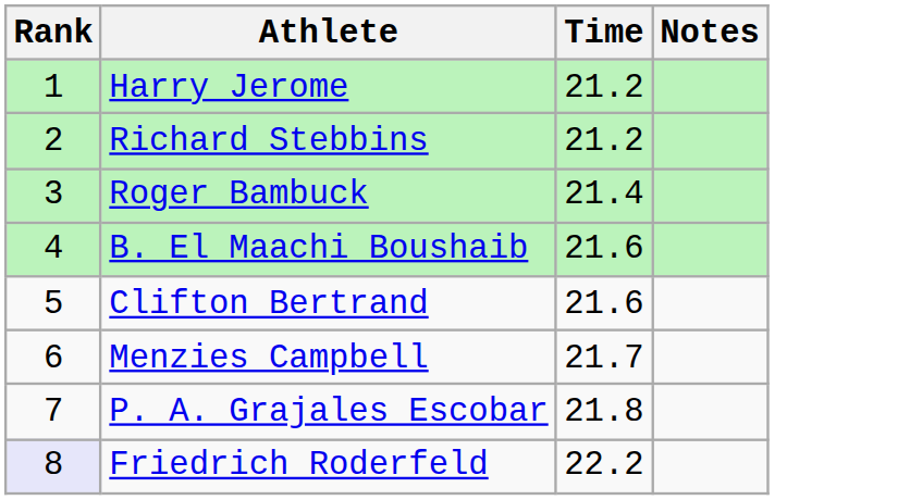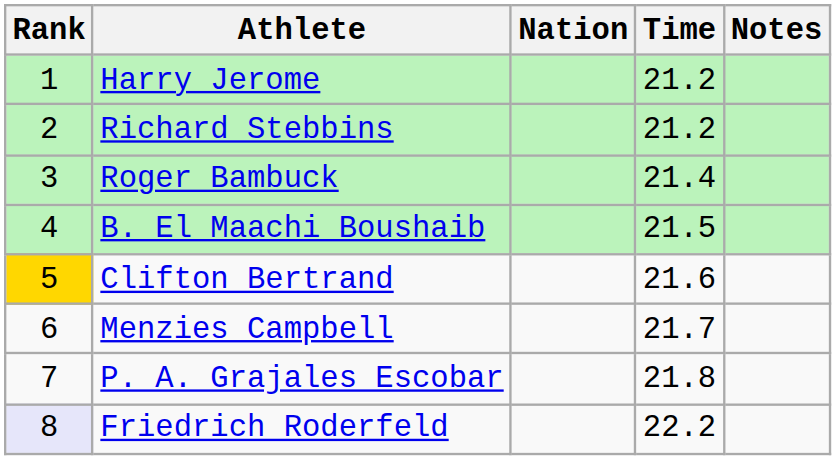+ column: Nation
B. El Maachi Boushaib | Time: 21.6 -> 21.5
Clifton Bertrand | Rank: no background -> gold background
